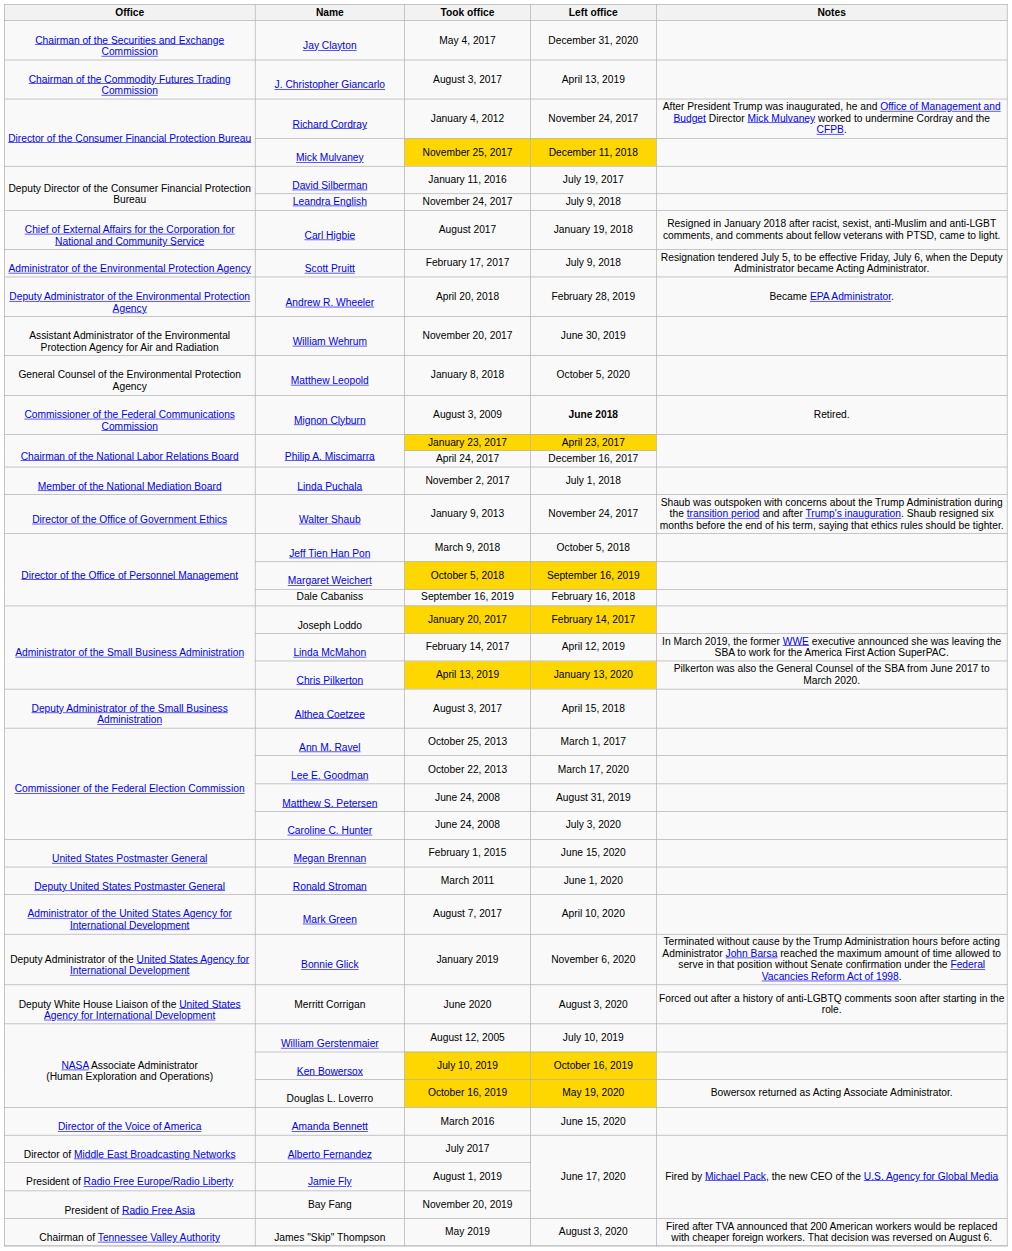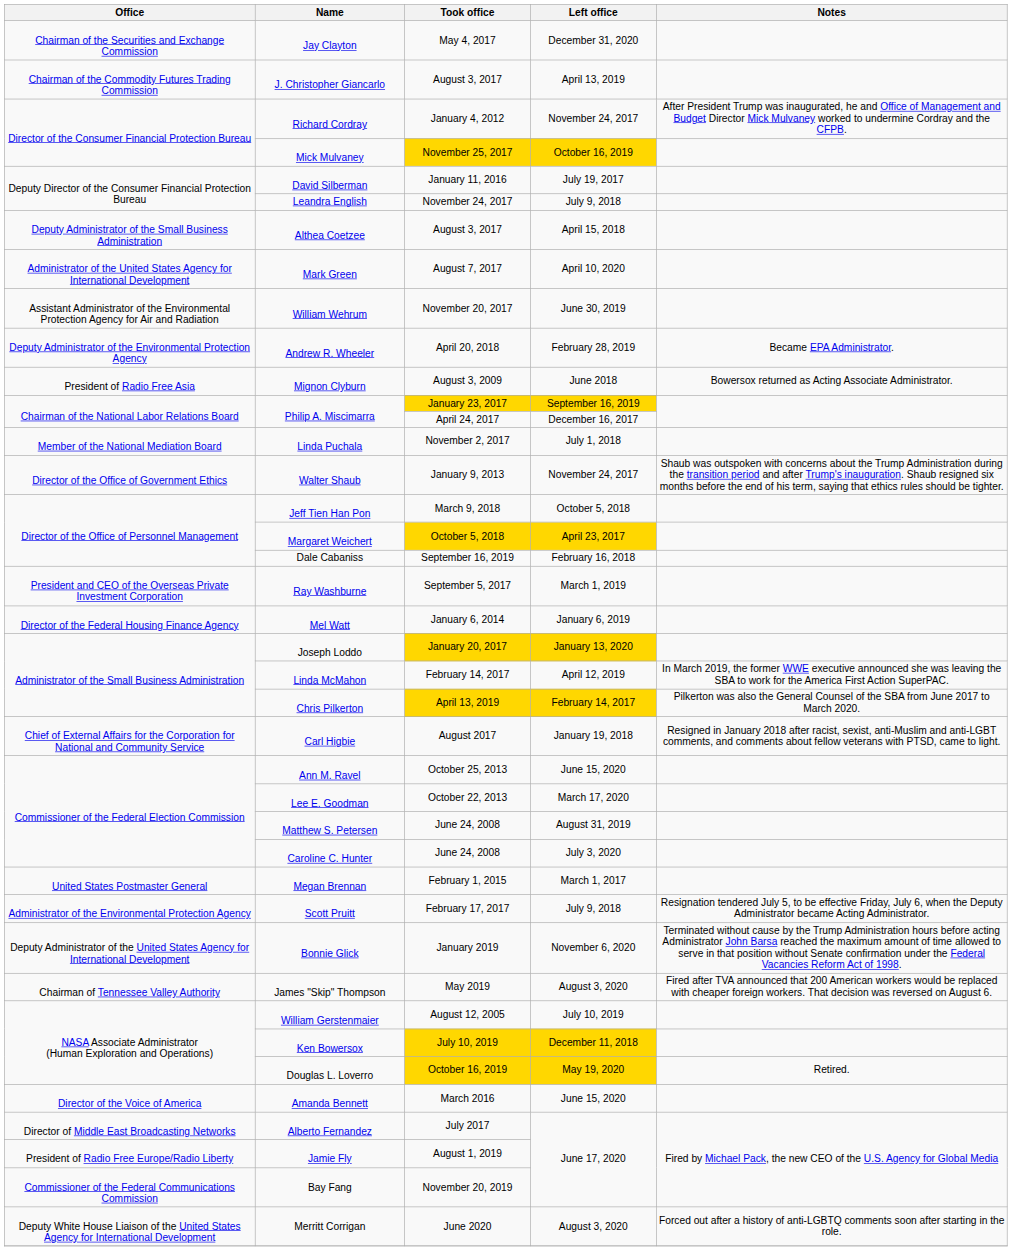Mick Mulvaney | Left office: December 11, 2018 -> October 16, 2019
rows swapped: Carl Higbie <-> Althea Coetzee
rows swapped: Scott Pruitt <-> Mark Green
rows swapped: Andrew R. Wheeler <-> William Wehrum
- row: General Counsel of the Environmental Protection Agency | Matthew Leopold | January 8, 2018 | October 5, 2020
Mignon Clyburn | Office: Commissioner of the Federal Communications Commission -> President of Radio Free Asia
Mignon Clyburn | Left office: bold -> normal
Mignon Clyburn | Notes: Retired. -> Bowersox returned as Acting Associate Administrator.
Philip A. Miscimarra / January 23, 2017 | Left office: April 23, 2017 -> September 16, 2019
Margaret Weichert | Left office: September 16, 2019 -> April 23, 2017
+ row: President and CEO of the Overseas Private Investment Corporation | Ray Washburne | September 5, 2017 | March 1, 2019
+ row: Director of the Federal Housing Finance Agency | Mel Watt | January 6, 2014 | January 6, 2019
Joseph Loddo | Left office: February 14, 2017 -> January 13, 2020
Chris Pilkerton | Left office: January 13, 2020 -> February 14, 2017
Ann M. Ravel | Left office: March 1, 2017 -> June 15, 2020
Megan Brennan | Left office: June 15, 2020 -> March 1, 2017
- row: Deputy United States Postmaster General | Ronald Stroman | March 2011 | June 1, 2020
rows swapped: Merritt Corrigan <-> James "Skip" Thompson
Ken Bowersox | Left office: October 16, 2019 -> December 11, 2018
Douglas L. Loverro | Notes: Bowersox returned as Acting Associate Administrator. -> Retired.
Bay Fang | Office: President of Radio Free Asia -> Commissioner of the Federal Communications Commission
